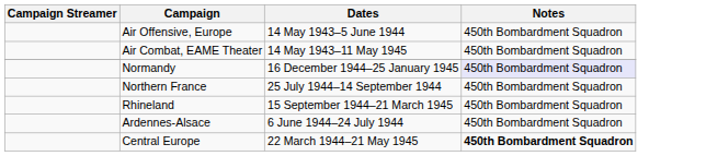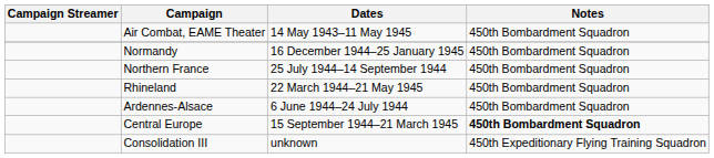- row: Air Offensive, Europe | 14 May 1943–5 June 1944 | 450th Bombardment Squadron
Normandy | Notes: lavender background -> no background
Rhineland | Dates: 15 September 1944–21 March 1945 -> 22 March 1944–21 May 1945
Central Europe | Dates: 22 March 1944–21 May 1945 -> 15 September 1944–21 March 1945
+ row: Consolidation III | unknown | 450th Expeditionary Flying Training Squadron
